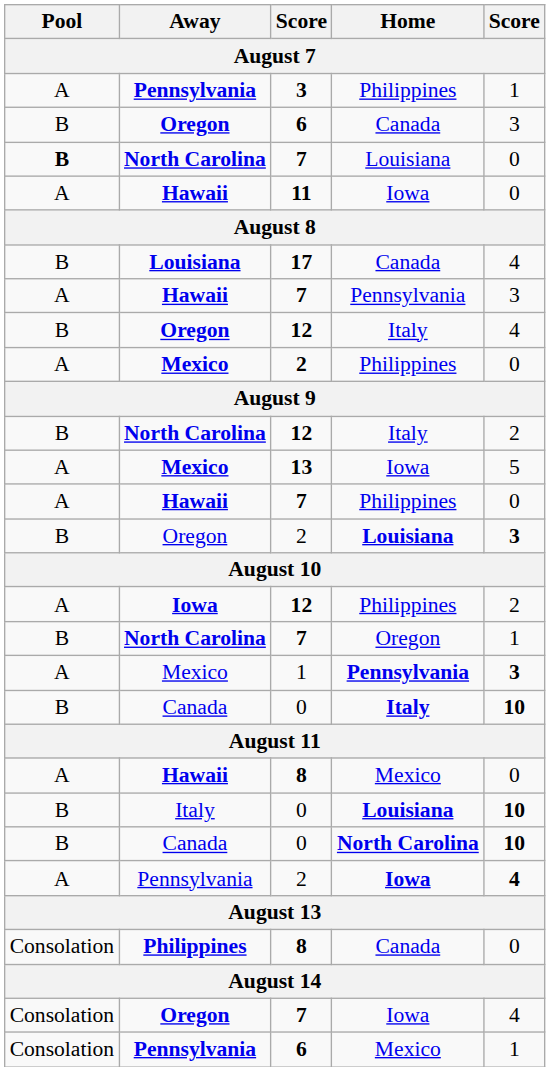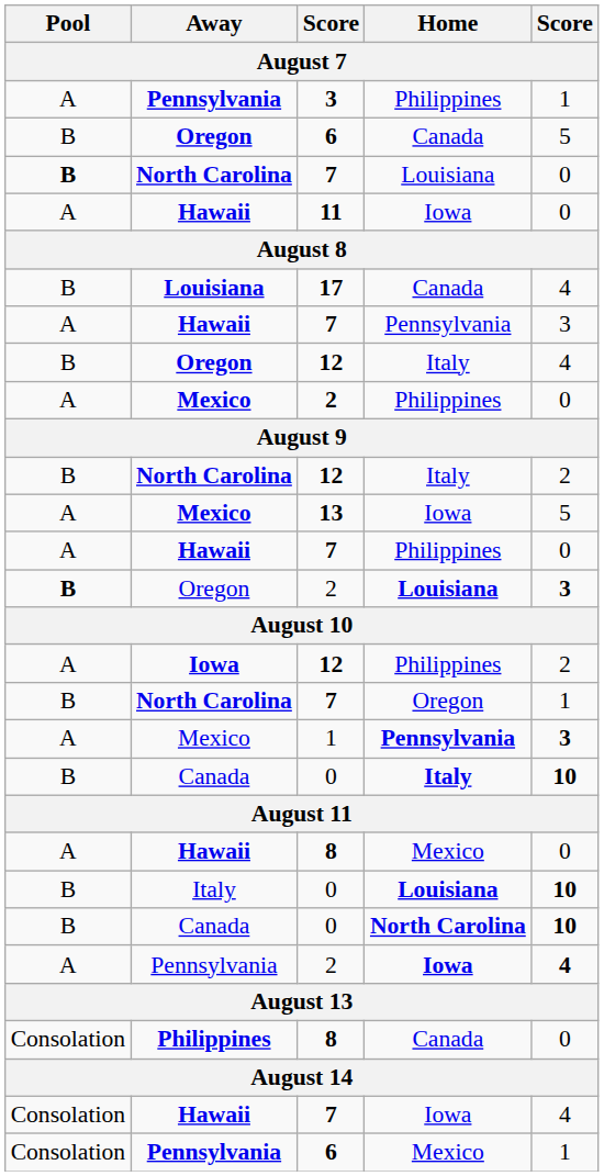6 / Canada | column 5: 3 -> 5
2 / Louisiana | Pool: normal -> bold
7 / Iowa | Away: Oregon -> Hawaii
